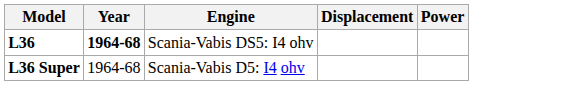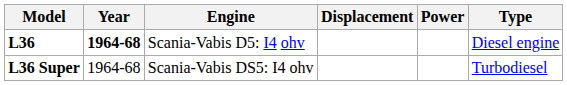+ column: Type | Diesel engine | Turbodiesel
L36 | Engine: Scania-Vabis DS5: I4 ohv -> Scania-Vabis D5: I4 ohv
L36 Super | Engine: Scania-Vabis D5: I4 ohv -> Scania-Vabis DS5: I4 ohv
